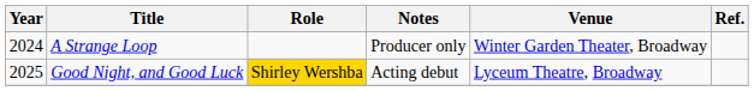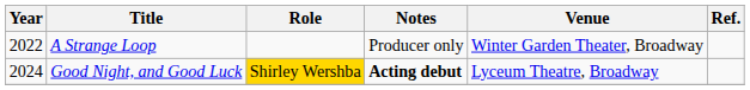A Strange Loop | Year: 2024 -> 2022
Good Night, and Good Luck | Year: 2025 -> 2024
Good Night, and Good Luck | Notes: normal -> bold
